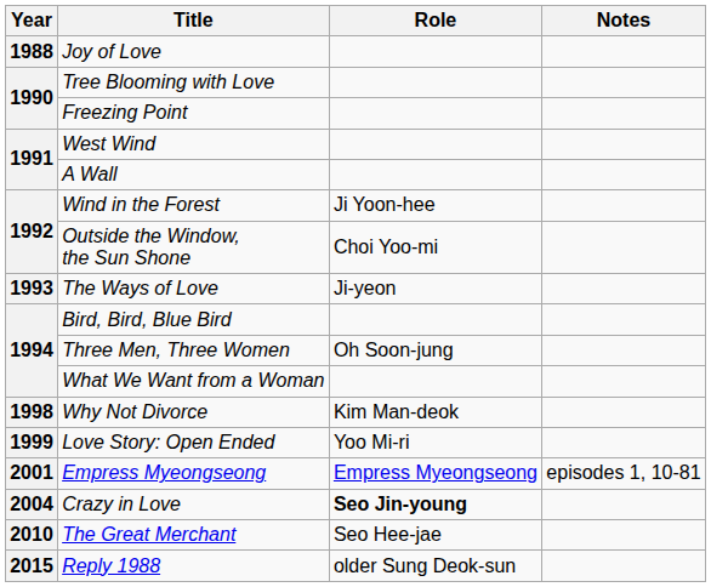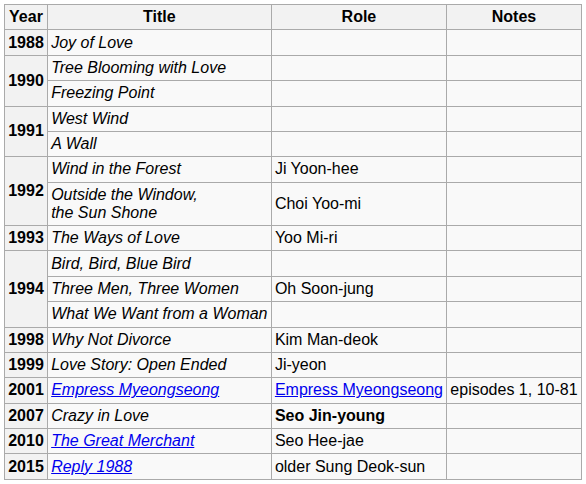The Ways of Love | Role: Ji-yeon -> Yoo Mi-ri
Love Story: Open Ended | Role: Yoo Mi-ri -> Ji-yeon
Crazy in Love | Year: 2004 -> 2007
